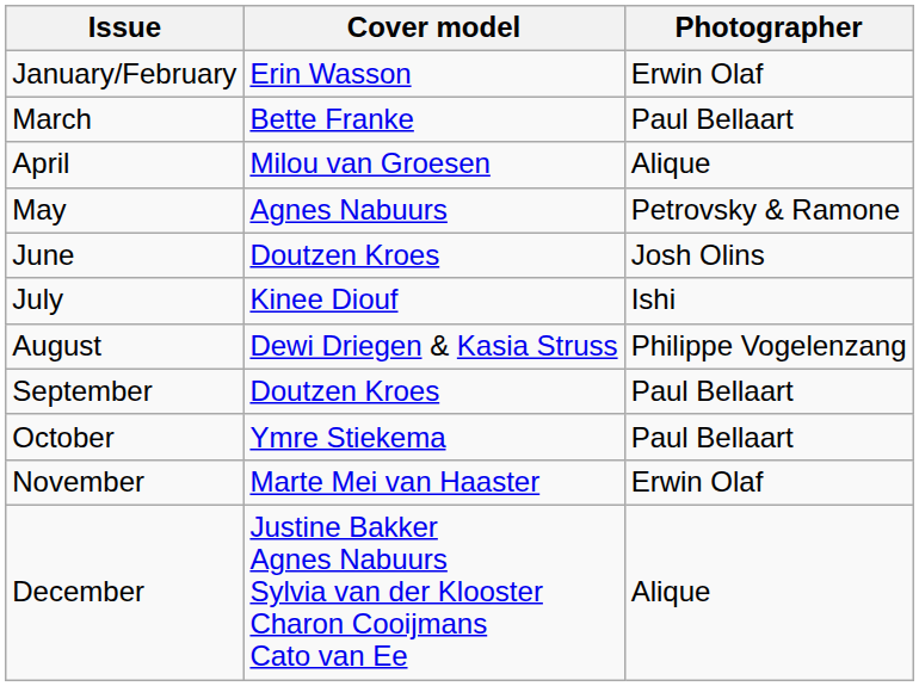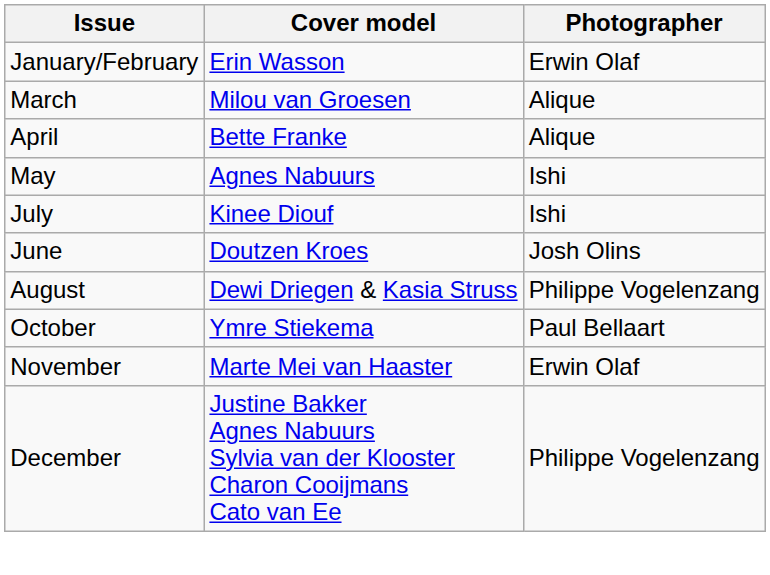March | Cover model: Bette Franke -> Milou van Groesen
March | Photographer: Paul Bellaart -> Alique
April | Cover model: Milou van Groesen -> Bette Franke
May | Photographer: Petrovsky & Ramone -> Ishi
rows swapped: June <-> July
- row: September | Doutzen Kroes | Paul Bellaart
December | Photographer: Alique -> Philippe Vogelenzang
